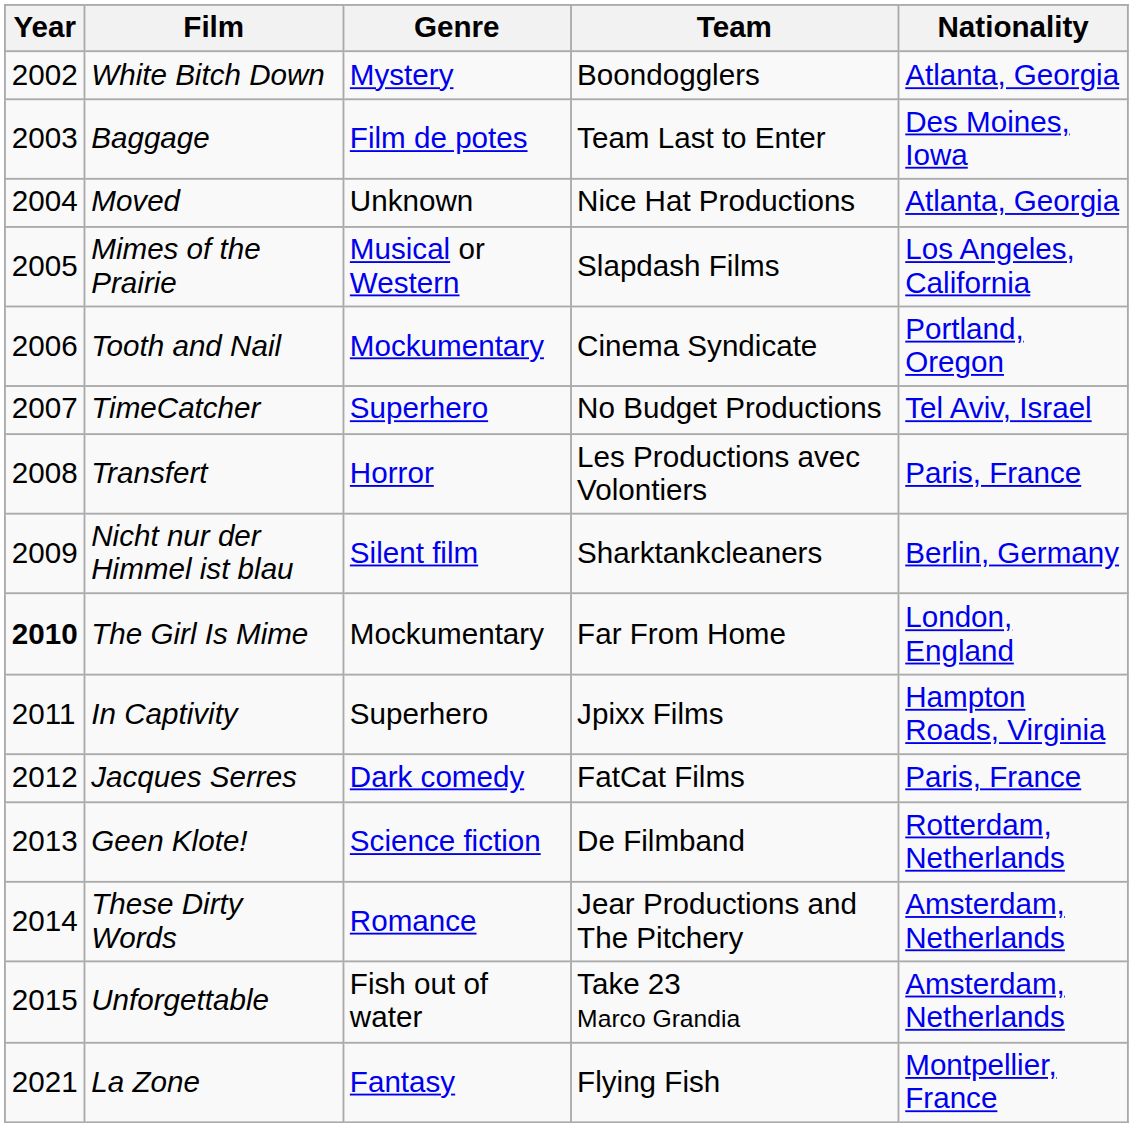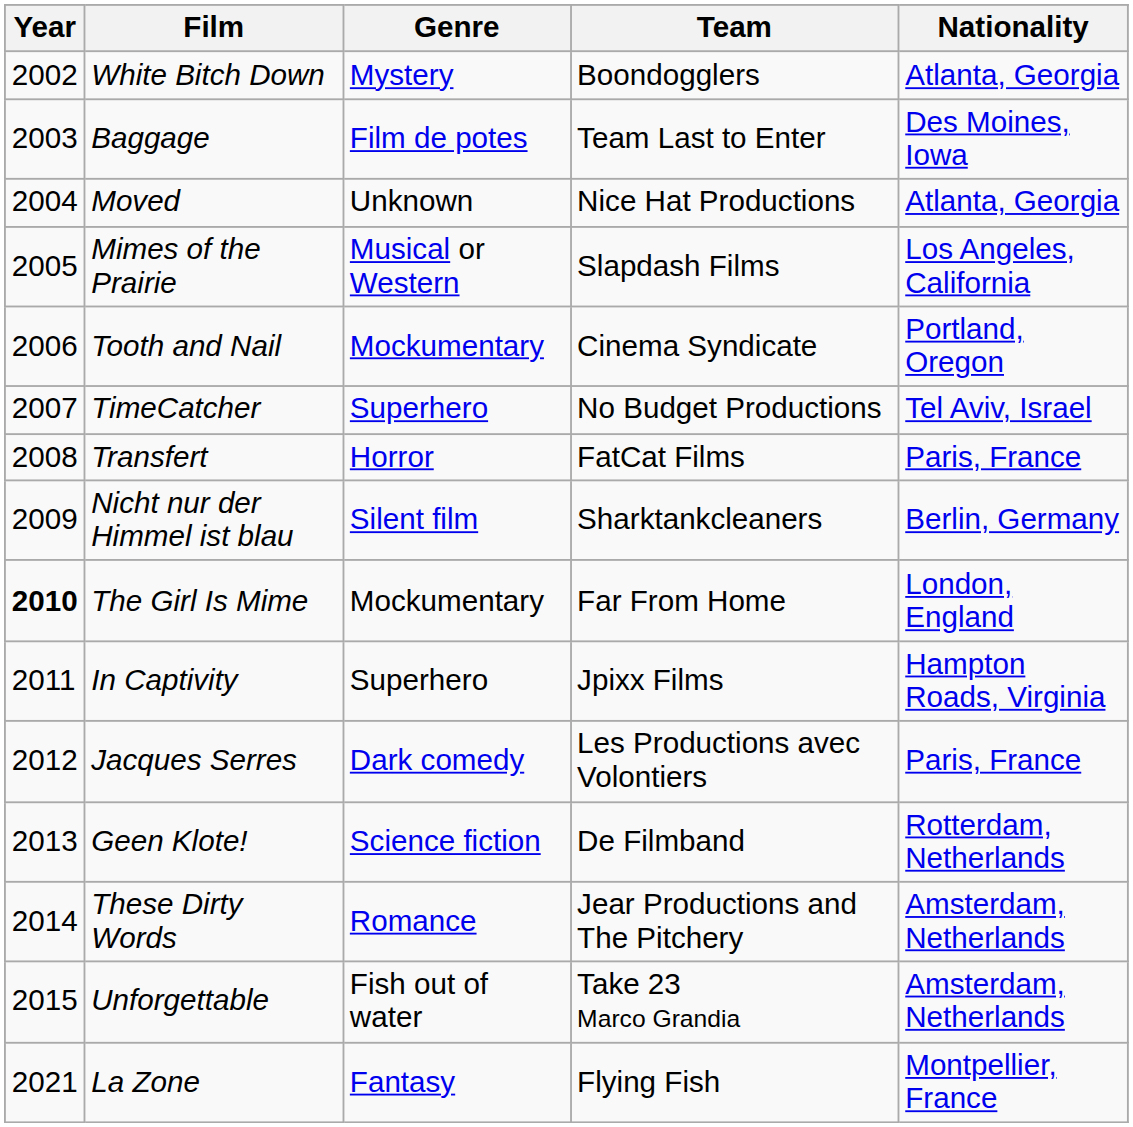Transfert | Team: Les Productions avec Volontiers -> FatCat Films
Jacques Serres | Team: FatCat Films -> Les Productions avec Volontiers
